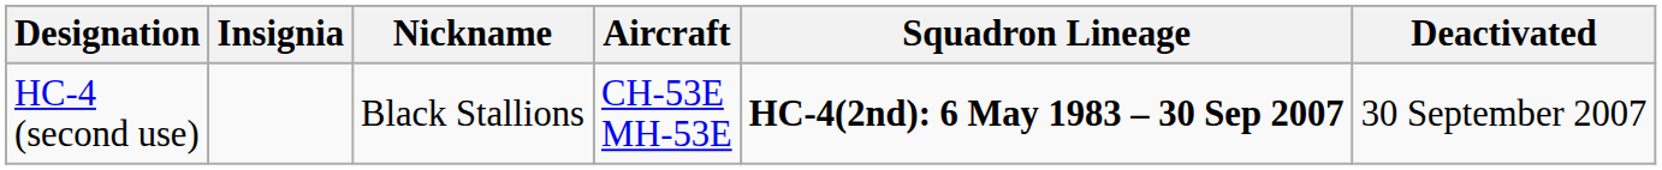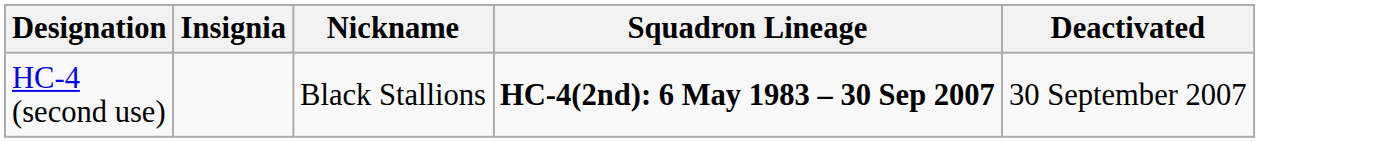- column: Aircraft | CH-53E MH-53E
